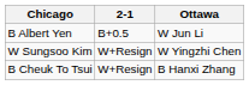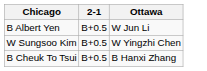W Sungsoo Kim | 2-1: W+Resign -> B+0.5
B Cheuk To Tsui | 2-1: W+Resign -> B+0.5
